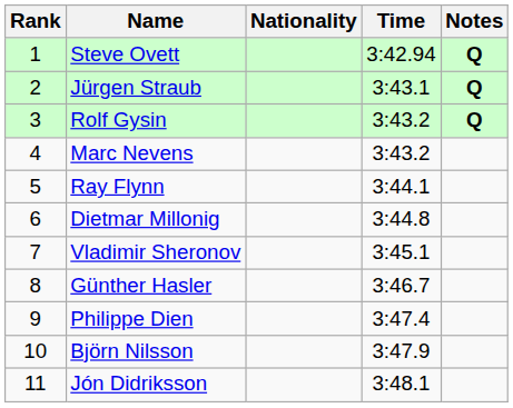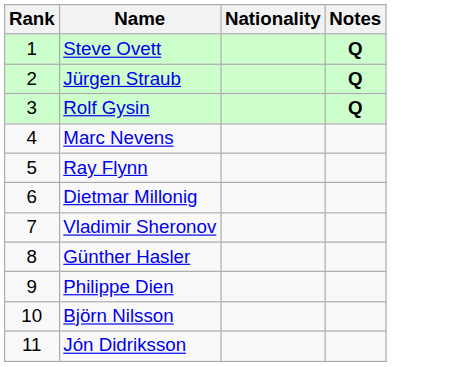- column: Time | 3:42.94 | 3:43.1 | 3:43.2 | 3:43.2 | 3:44.1 | 3:44.8 | 3:45.1 | 3:46.7 | 3:47.4 | 3:47.9 | 3:48.1
